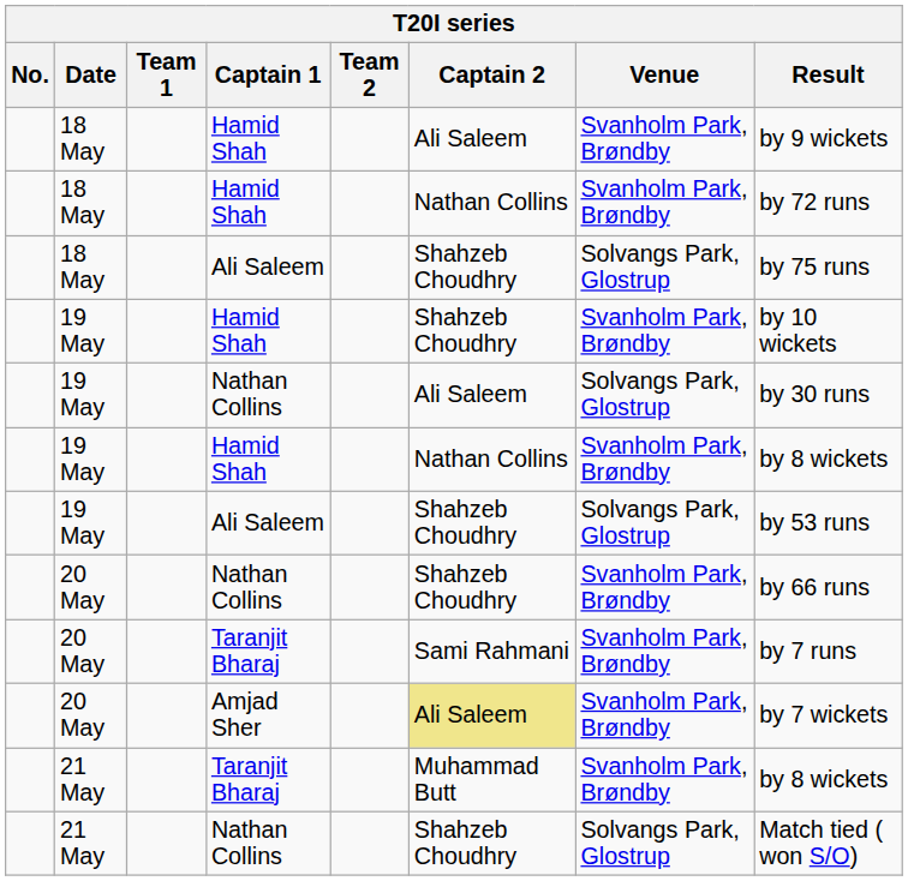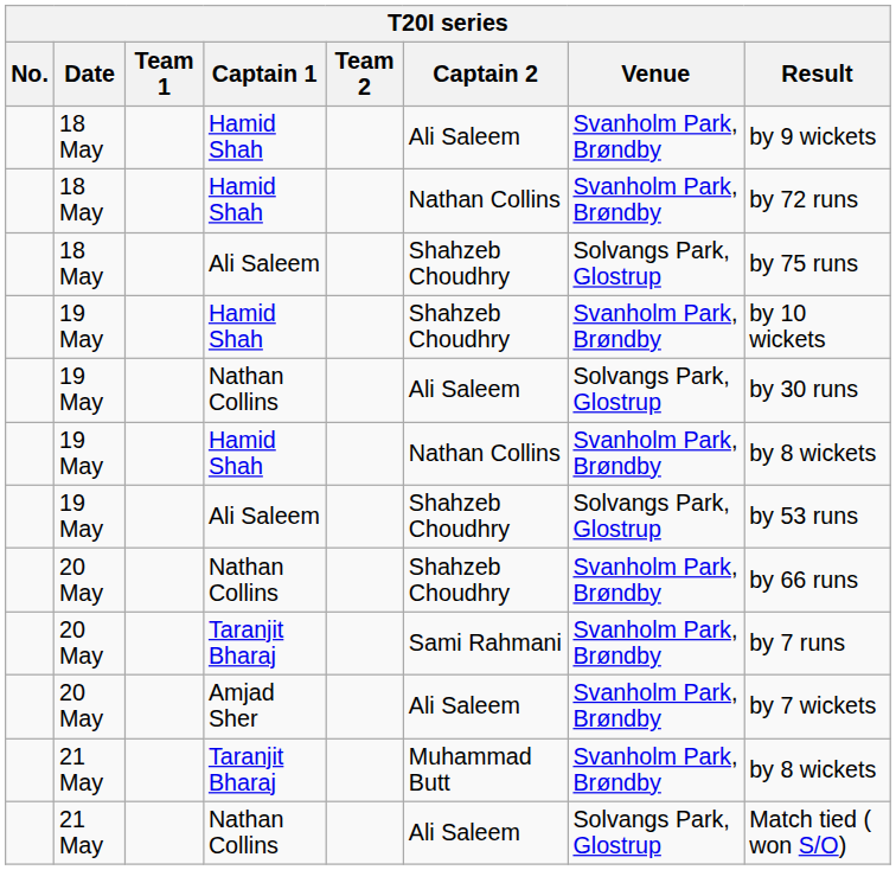Amjad Sher | Captain 2: khaki background -> no background
21 May / Nathan Collins | Captain 2: Shahzeb Choudhry -> Ali Saleem
